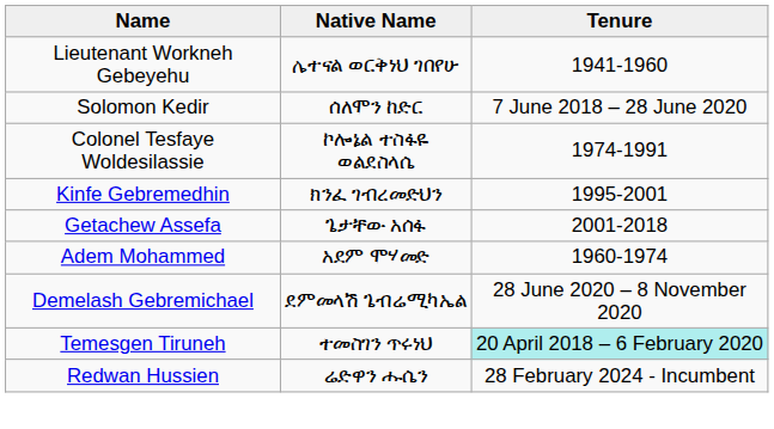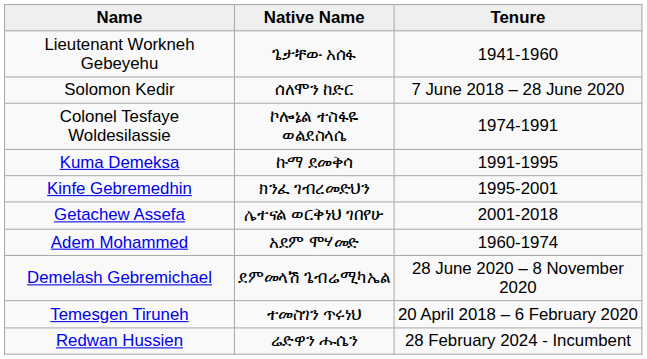Lieutenant Workneh Gebeyehu | Native Name: ሌተናል ወርቅነህ ገበየሁ -> ጌታቸው አሰፋ
+ row: Kuma Demeksa | ኩማ ደመቅሳ | 1991-1995
Getachew Assefa | Native Name: ጌታቸው አሰፋ -> ሌተናል ወርቅነህ ገበየሁ
Temesgen Tiruneh | Tenure: paleturquoise background -> no background
